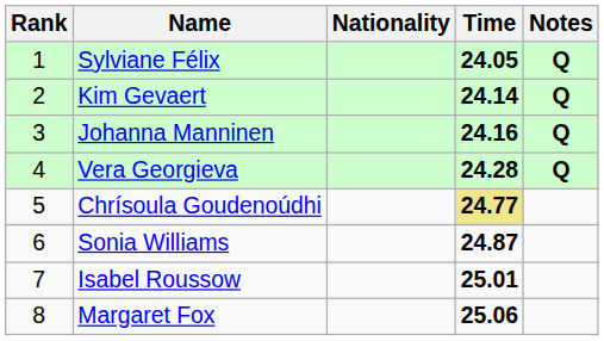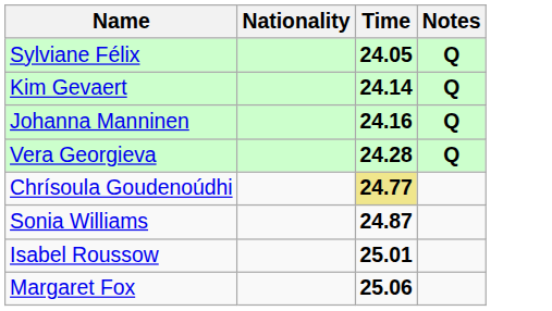- column: Rank | 1 | 2 | 3 | 4 | 5 | 6 | 7 | 8
